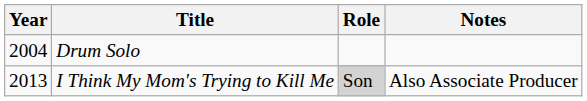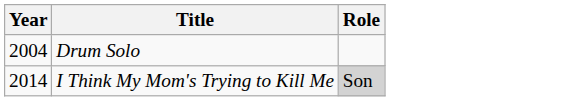- column: Notes | Also Associate Producer
I Think My Mom's Trying to Kill Me | Year: 2013 -> 2014
